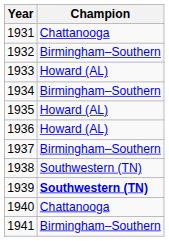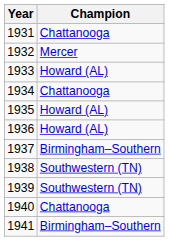1932 | Champion: Birmingham–Southern -> Mercer
1934 | Champion: Birmingham–Southern -> Chattanooga
1939 | Champion: bold -> normal
